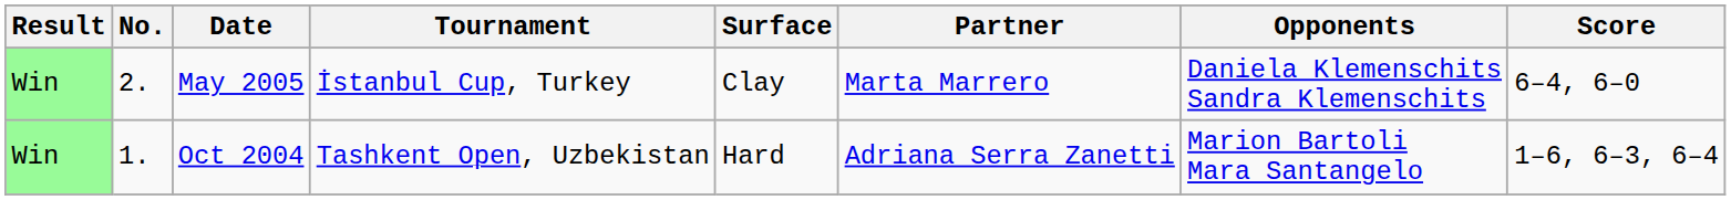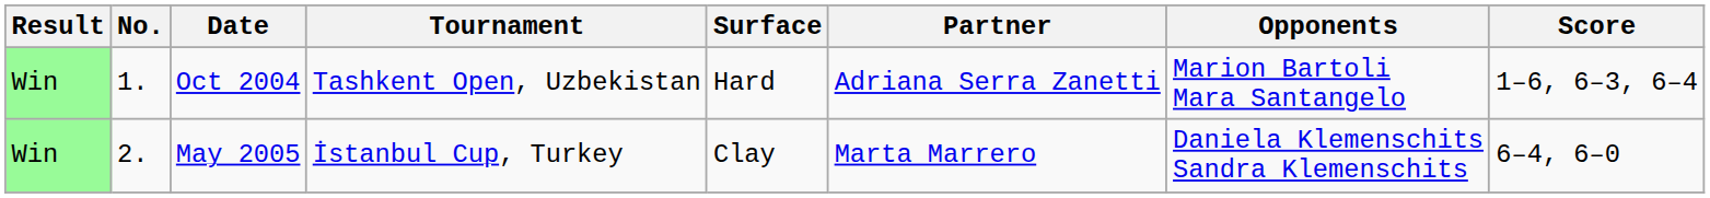rows swapped: Oct 2004 <-> May 2005
